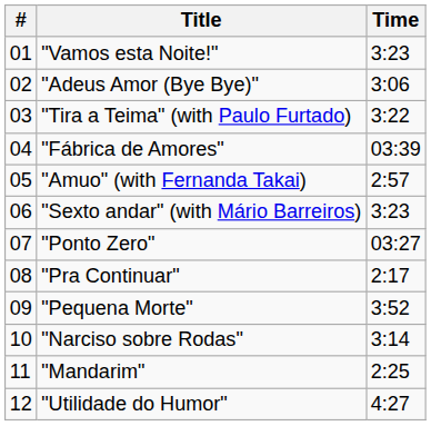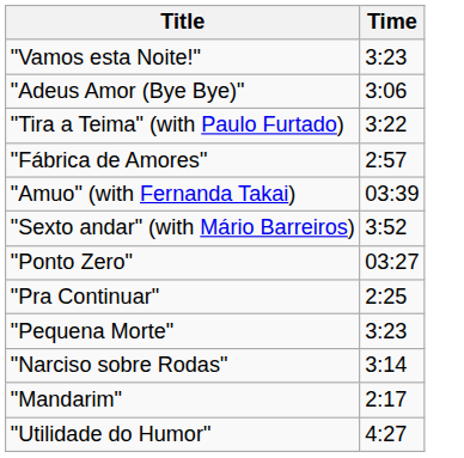- column: # | 01 | 02 | 03 | 04 | 05 | 06 | 07 | 08 | 09 | 10 | 11 | 12
"Fábrica de Amores" | Time: 03:39 -> 2:57
"Amuo" (with Fernanda Takai) | Time: 2:57 -> 03:39
"Sexto andar" (with Mário Barreiros) | Time: 3:23 -> 3:52
"Pra Continuar" | Time: 2:17 -> 2:25
"Pequena Morte" | Time: 3:52 -> 3:23
"Mandarim" | Time: 2:25 -> 2:17
